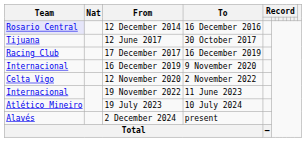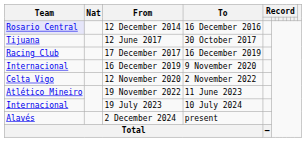19 November 2022 | Team: Internacional -> Atlético Mineiro
19 July 2023 | Team: Atlético Mineiro -> Internacional
